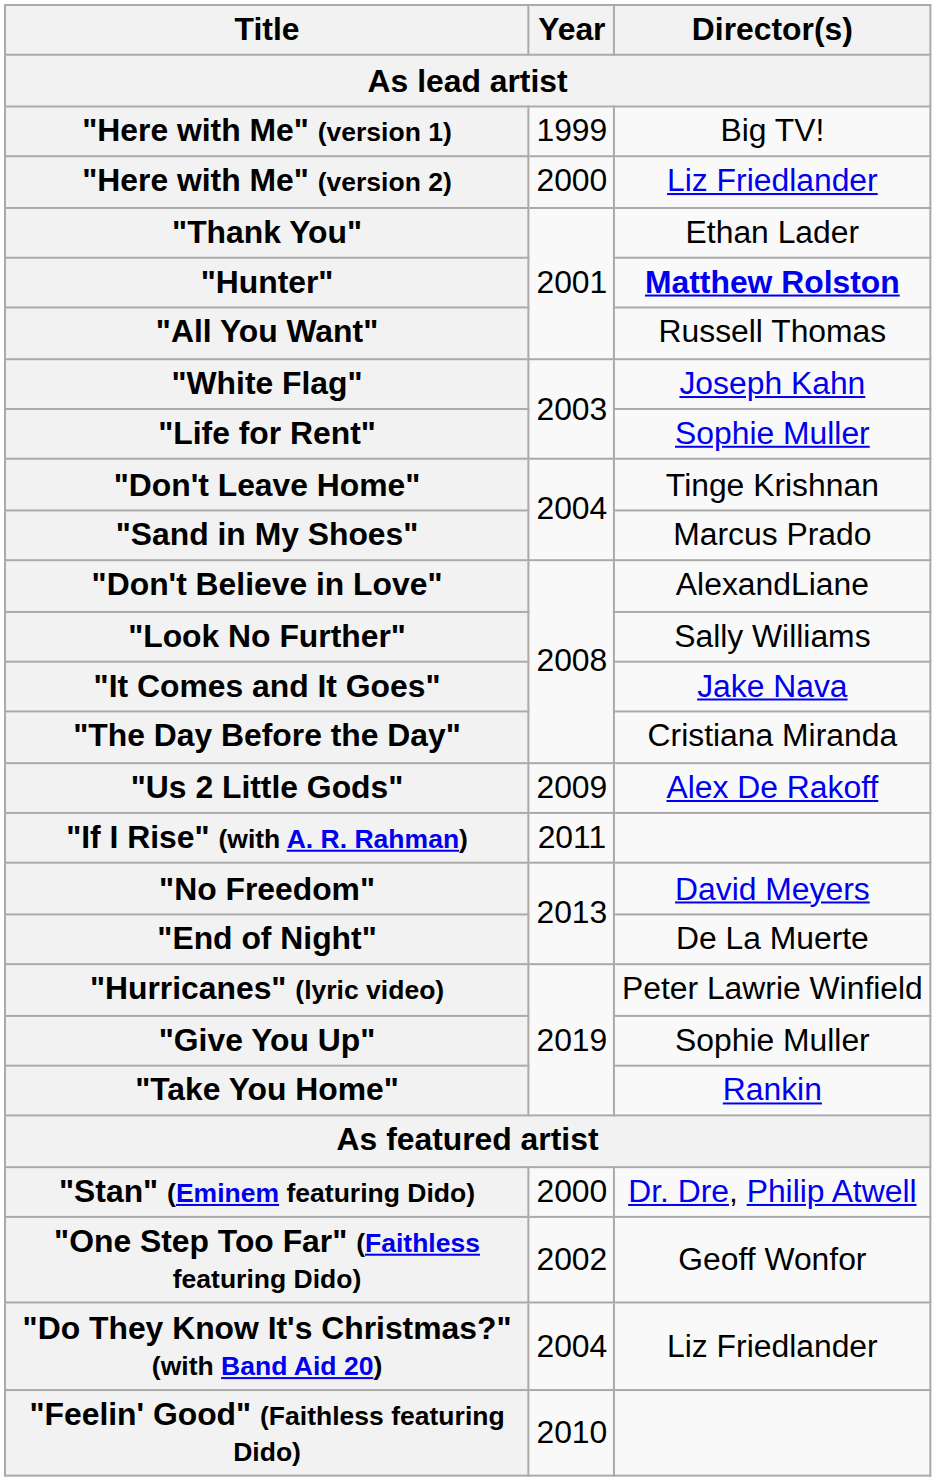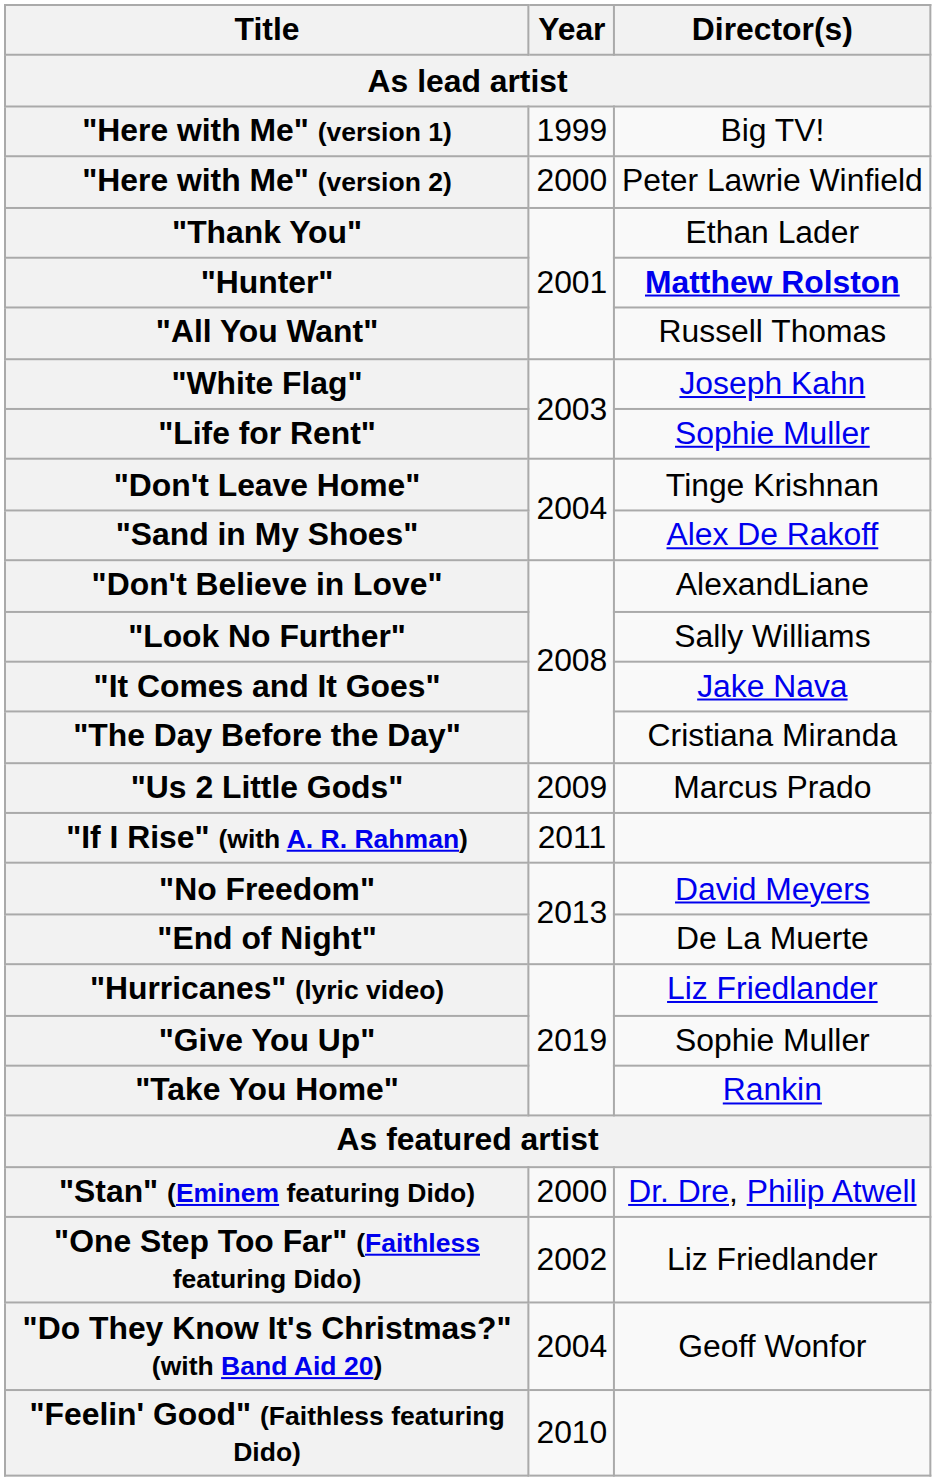"Here with Me" (version 2) | Director(s): Liz Friedlander -> Peter Lawrie Winfield
"Sand in My Shoes" | Director(s): Marcus Prado -> Alex De Rakoff
"Us 2 Little Gods" | Director(s): Alex De Rakoff -> Marcus Prado
"Hurricanes" (lyric video) | Director(s): Peter Lawrie Winfield -> Liz Friedlander
"One Step Too Far" (Faithless featuring Dido) | Director(s): Geoff Wonfor -> Liz Friedlander
"Do They Know It's Christmas?" (with Band Aid 20) | Director(s): Liz Friedlander -> Geoff Wonfor
